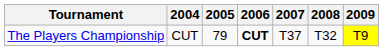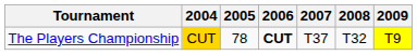The Players Championship | 2004: no background -> gold background
The Players Championship | 2005: 79 -> 78
